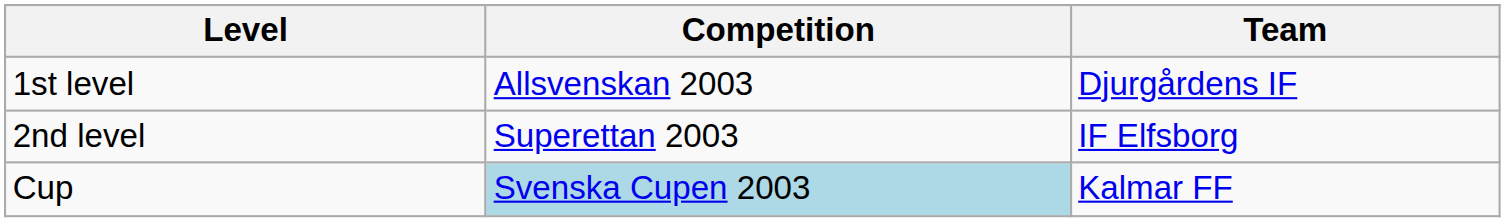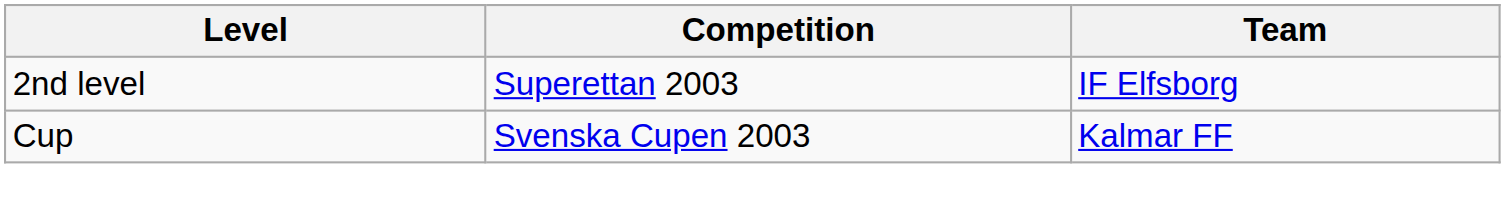- row: 1st level | Allsvenskan 2003 | Djurgårdens IF
Cup | Competition: lightblue background -> no background
